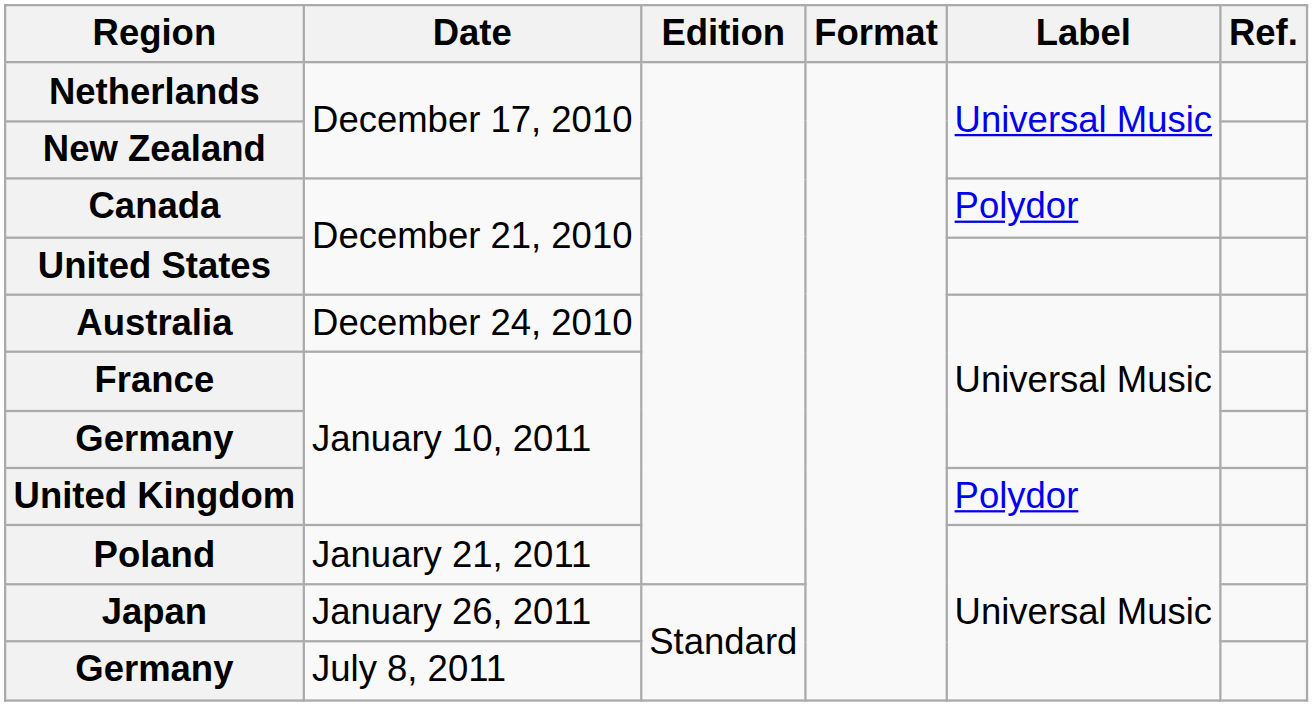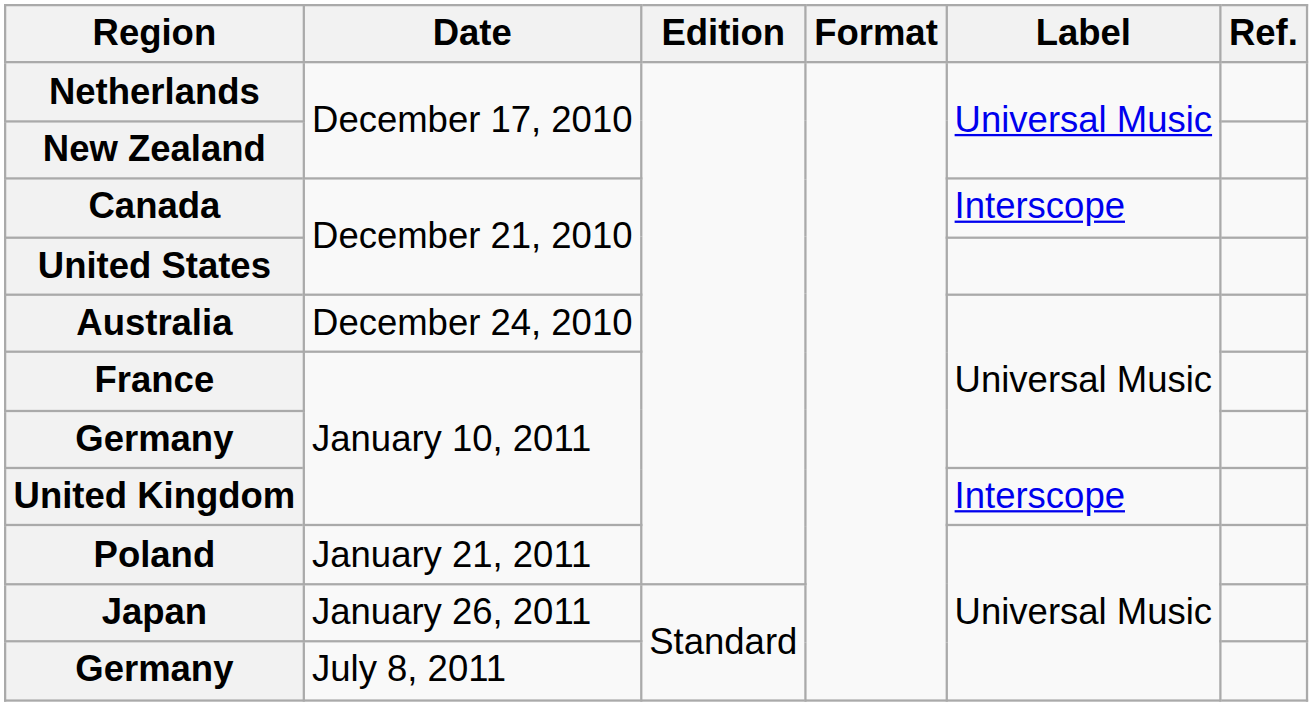Canada | Label: Polydor -> Interscope
United Kingdom | Label: Polydor -> Interscope
